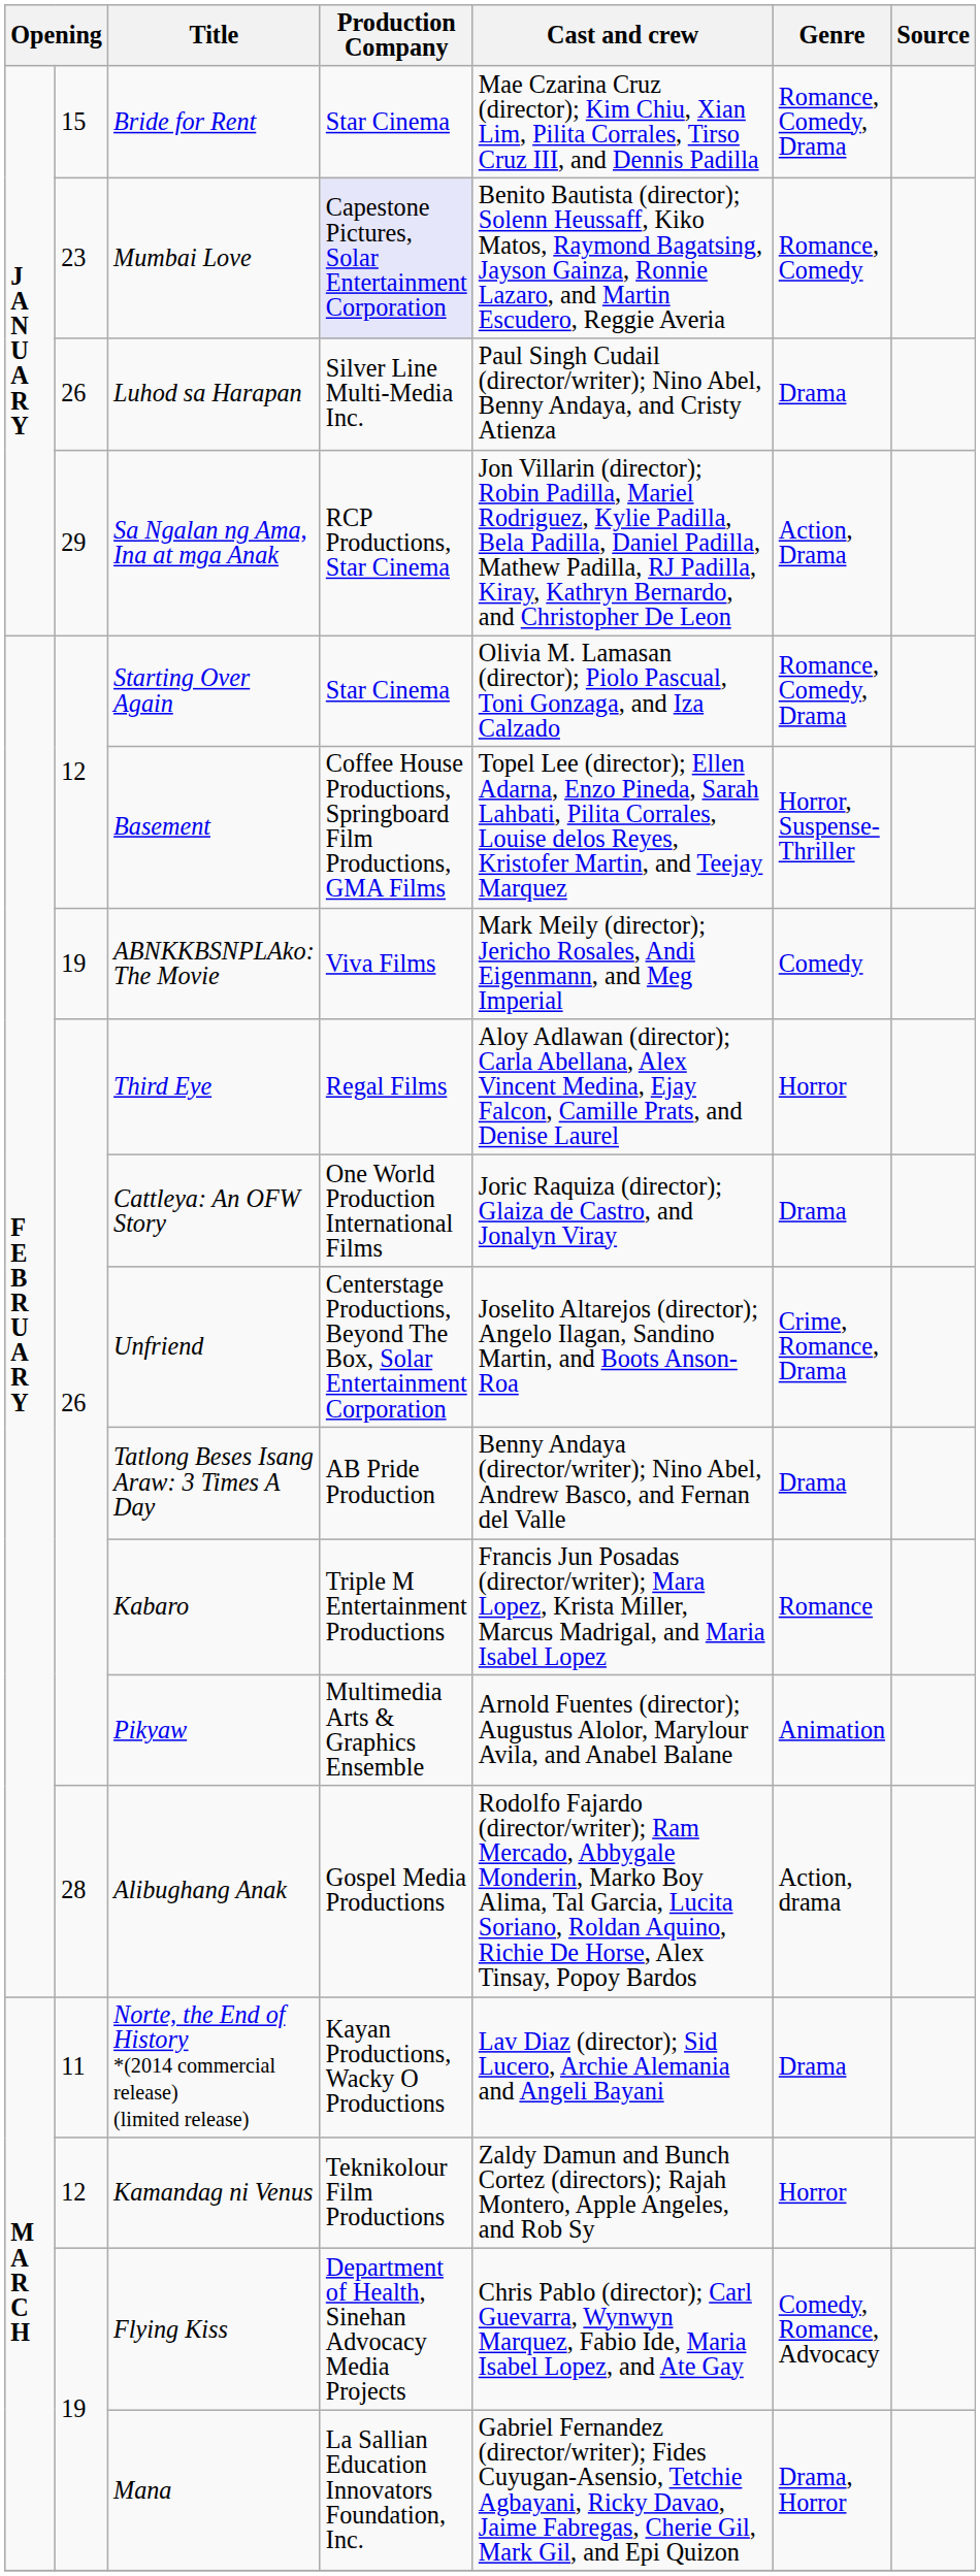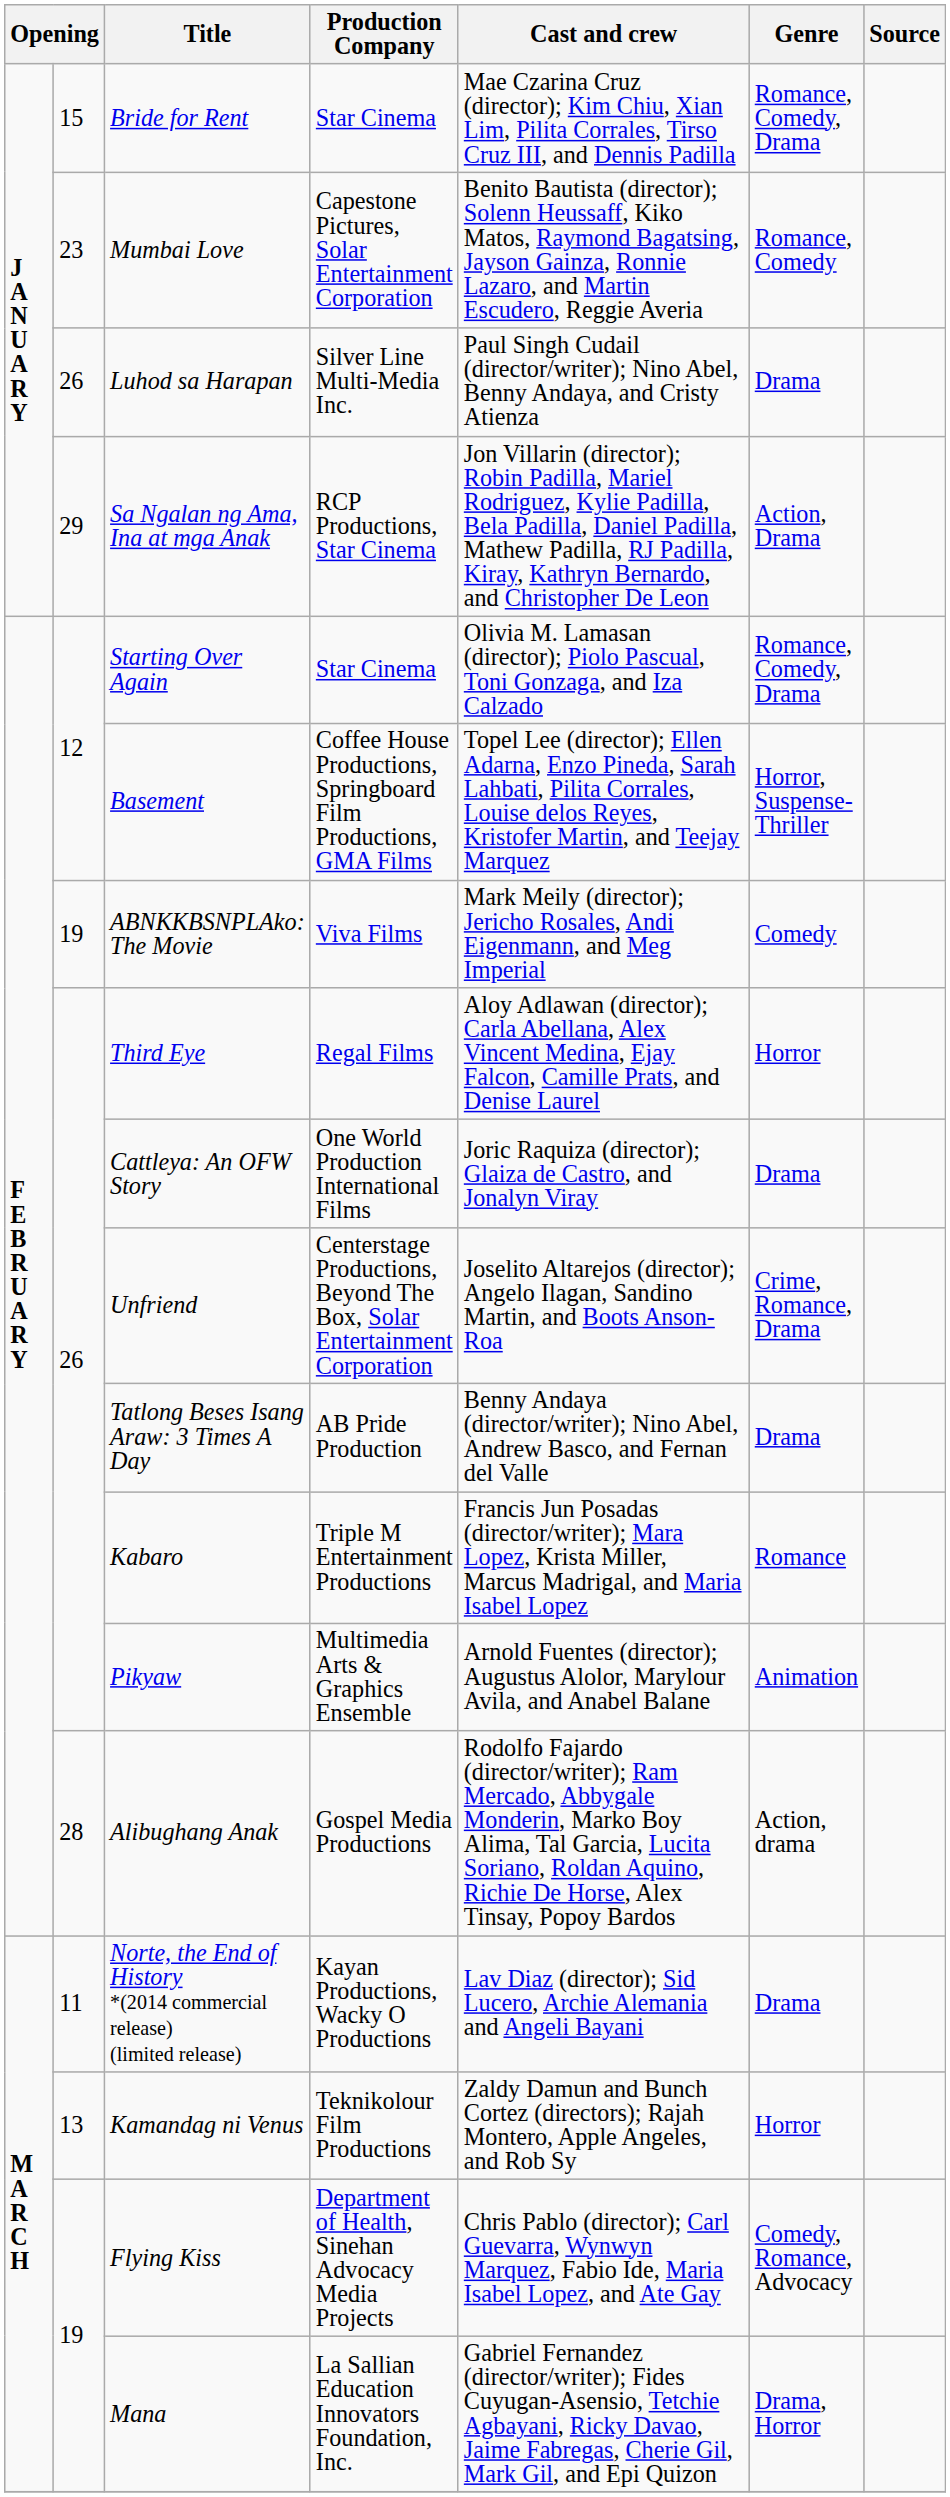Mumbai Love | Production Company: lavender background -> no background
Kamandag ni Venus | column 2: 12 -> 13
